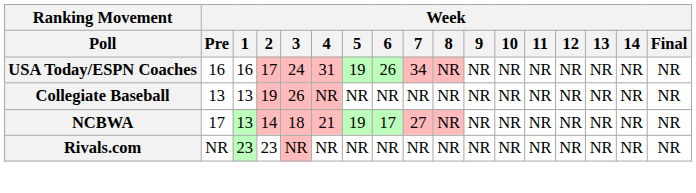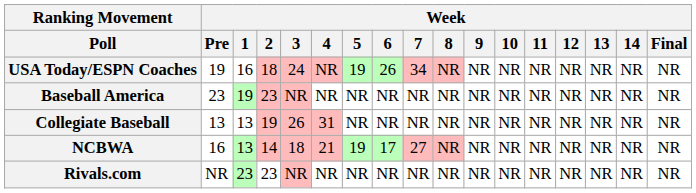USA Today/ESPN Coaches | Week / Pre: 16 -> 19
USA Today/ESPN Coaches | Week / 2: 17 -> 18
USA Today/ESPN Coaches | Week / 4: 31 -> NR
+ row: Baseball America | 23 | 19 | 23 | NR | NR | NR | NR | NR | NR | NR | NR | NR | NR | NR | NR | NR
Collegiate Baseball | Week / 4: NR -> 31
NCBWA | Week / Pre: 17 -> 16
